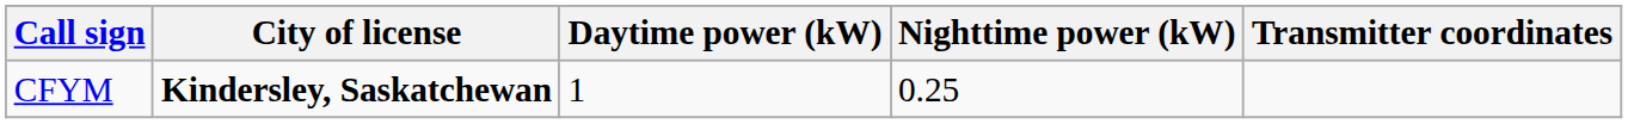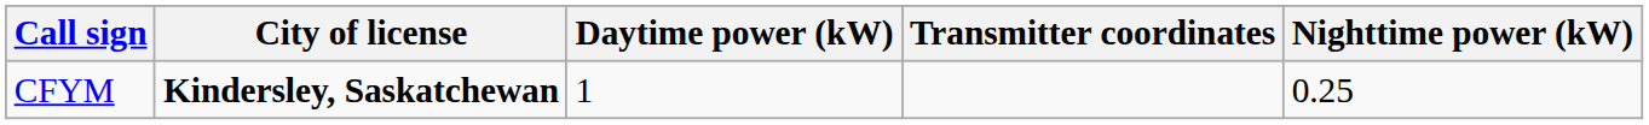columns swapped: Nighttime power (kW) <-> Transmitter coordinates
